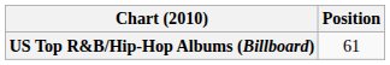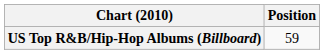US Top R&B/Hip-Hop Albums (Billboard) | Position: 61 -> 59
